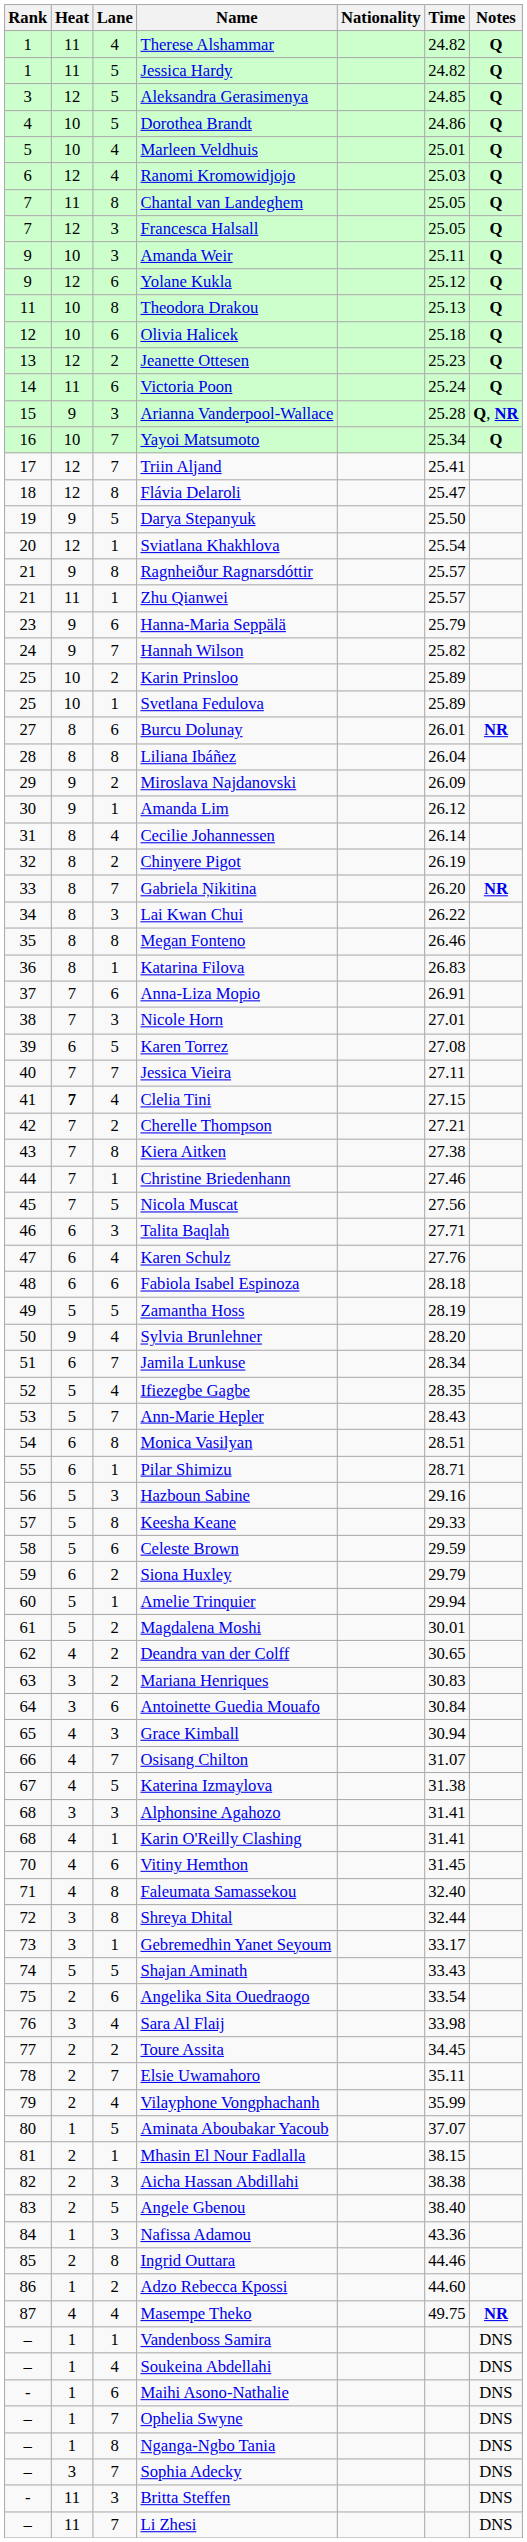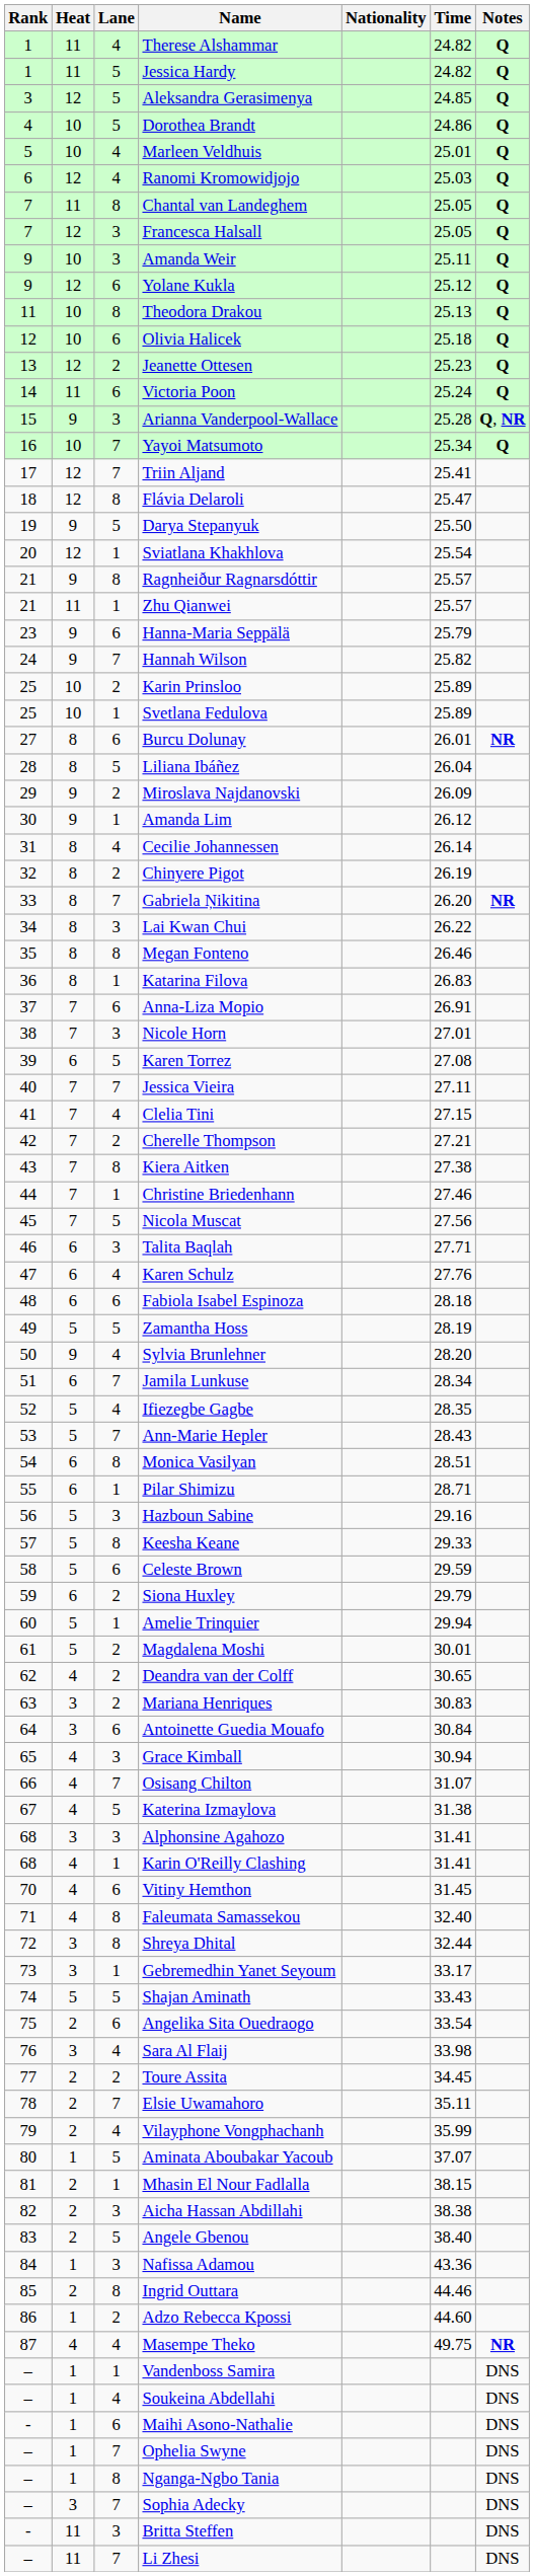Liliana Ibáñez | Lane: 8 -> 5
Clelia Tini | Heat: bold -> normal
